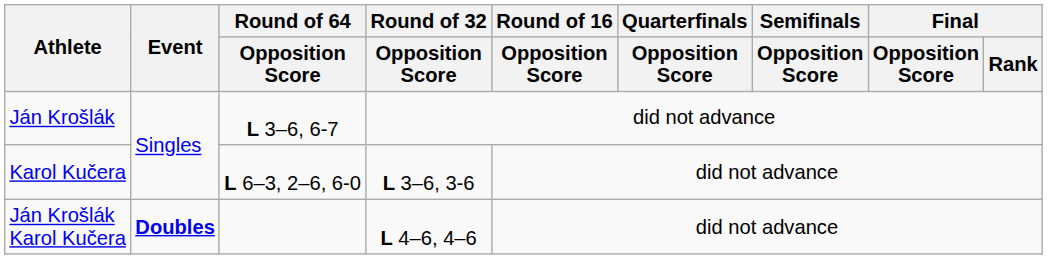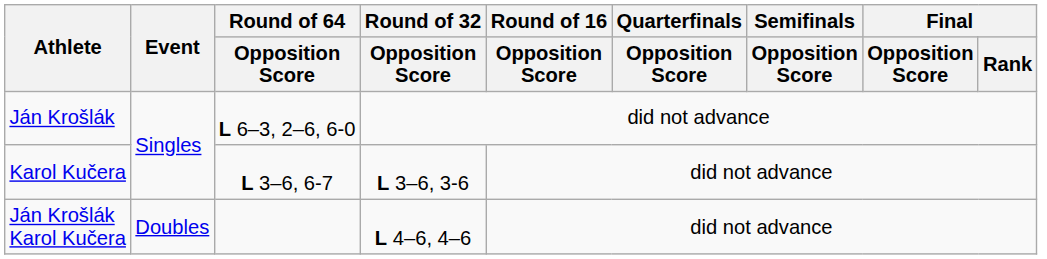Ján Krošlák | Round of 64 / Opposition Score: L 3–6, 6-7 -> L 6–3, 2–6, 6-0
Karol Kučera | Round of 64 / Opposition Score: L 6–3, 2–6, 6-0 -> L 3–6, 6-7
Ján Krošlák Karol Kučera | Event: bold -> normal
